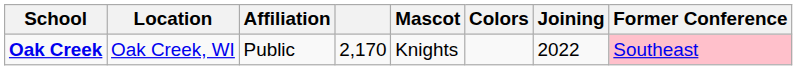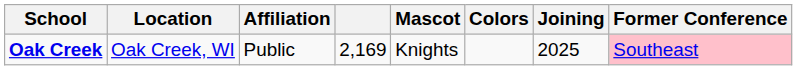Oak Creek | column 4: 2,170 -> 2,169
Oak Creek | Joining: 2022 -> 2025
